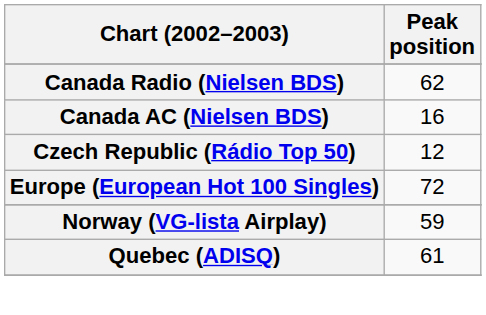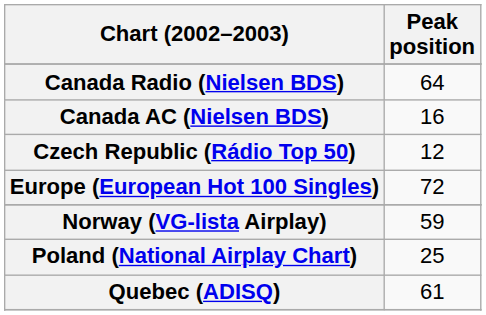Canada Radio (Nielsen BDS) | Peak position: 62 -> 64
+ row: Poland (National Airplay Chart) | 25
